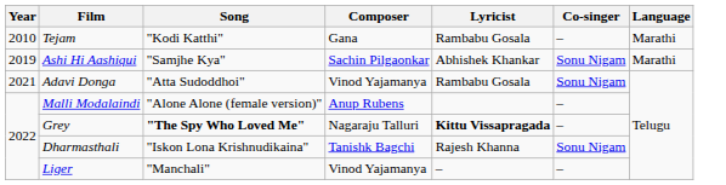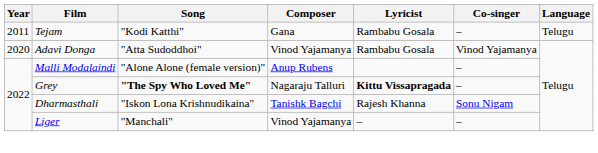Tejam | Year: 2010 -> 2011
Tejam | Language: Marathi -> Telugu
- row: 2019 | Ashi Hi Aashiqui | "Samjhe Kya" | Sachin Pilgaonkar | Abhishek Khankar | Sonu Nigam | Marathi
Adavi Donga | Year: 2021 -> 2020
Adavi Donga | Co-singer: Sonu Nigam -> Vinod Yajamanya
